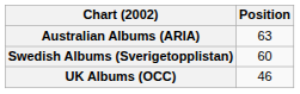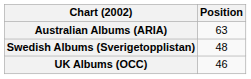Swedish Albums (Sverigetopplistan) | Position: 60 -> 48
